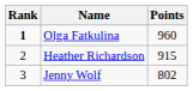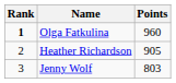Heather Richardson | Points: 915 -> 905
Jenny Wolf | Points: 802 -> 803
